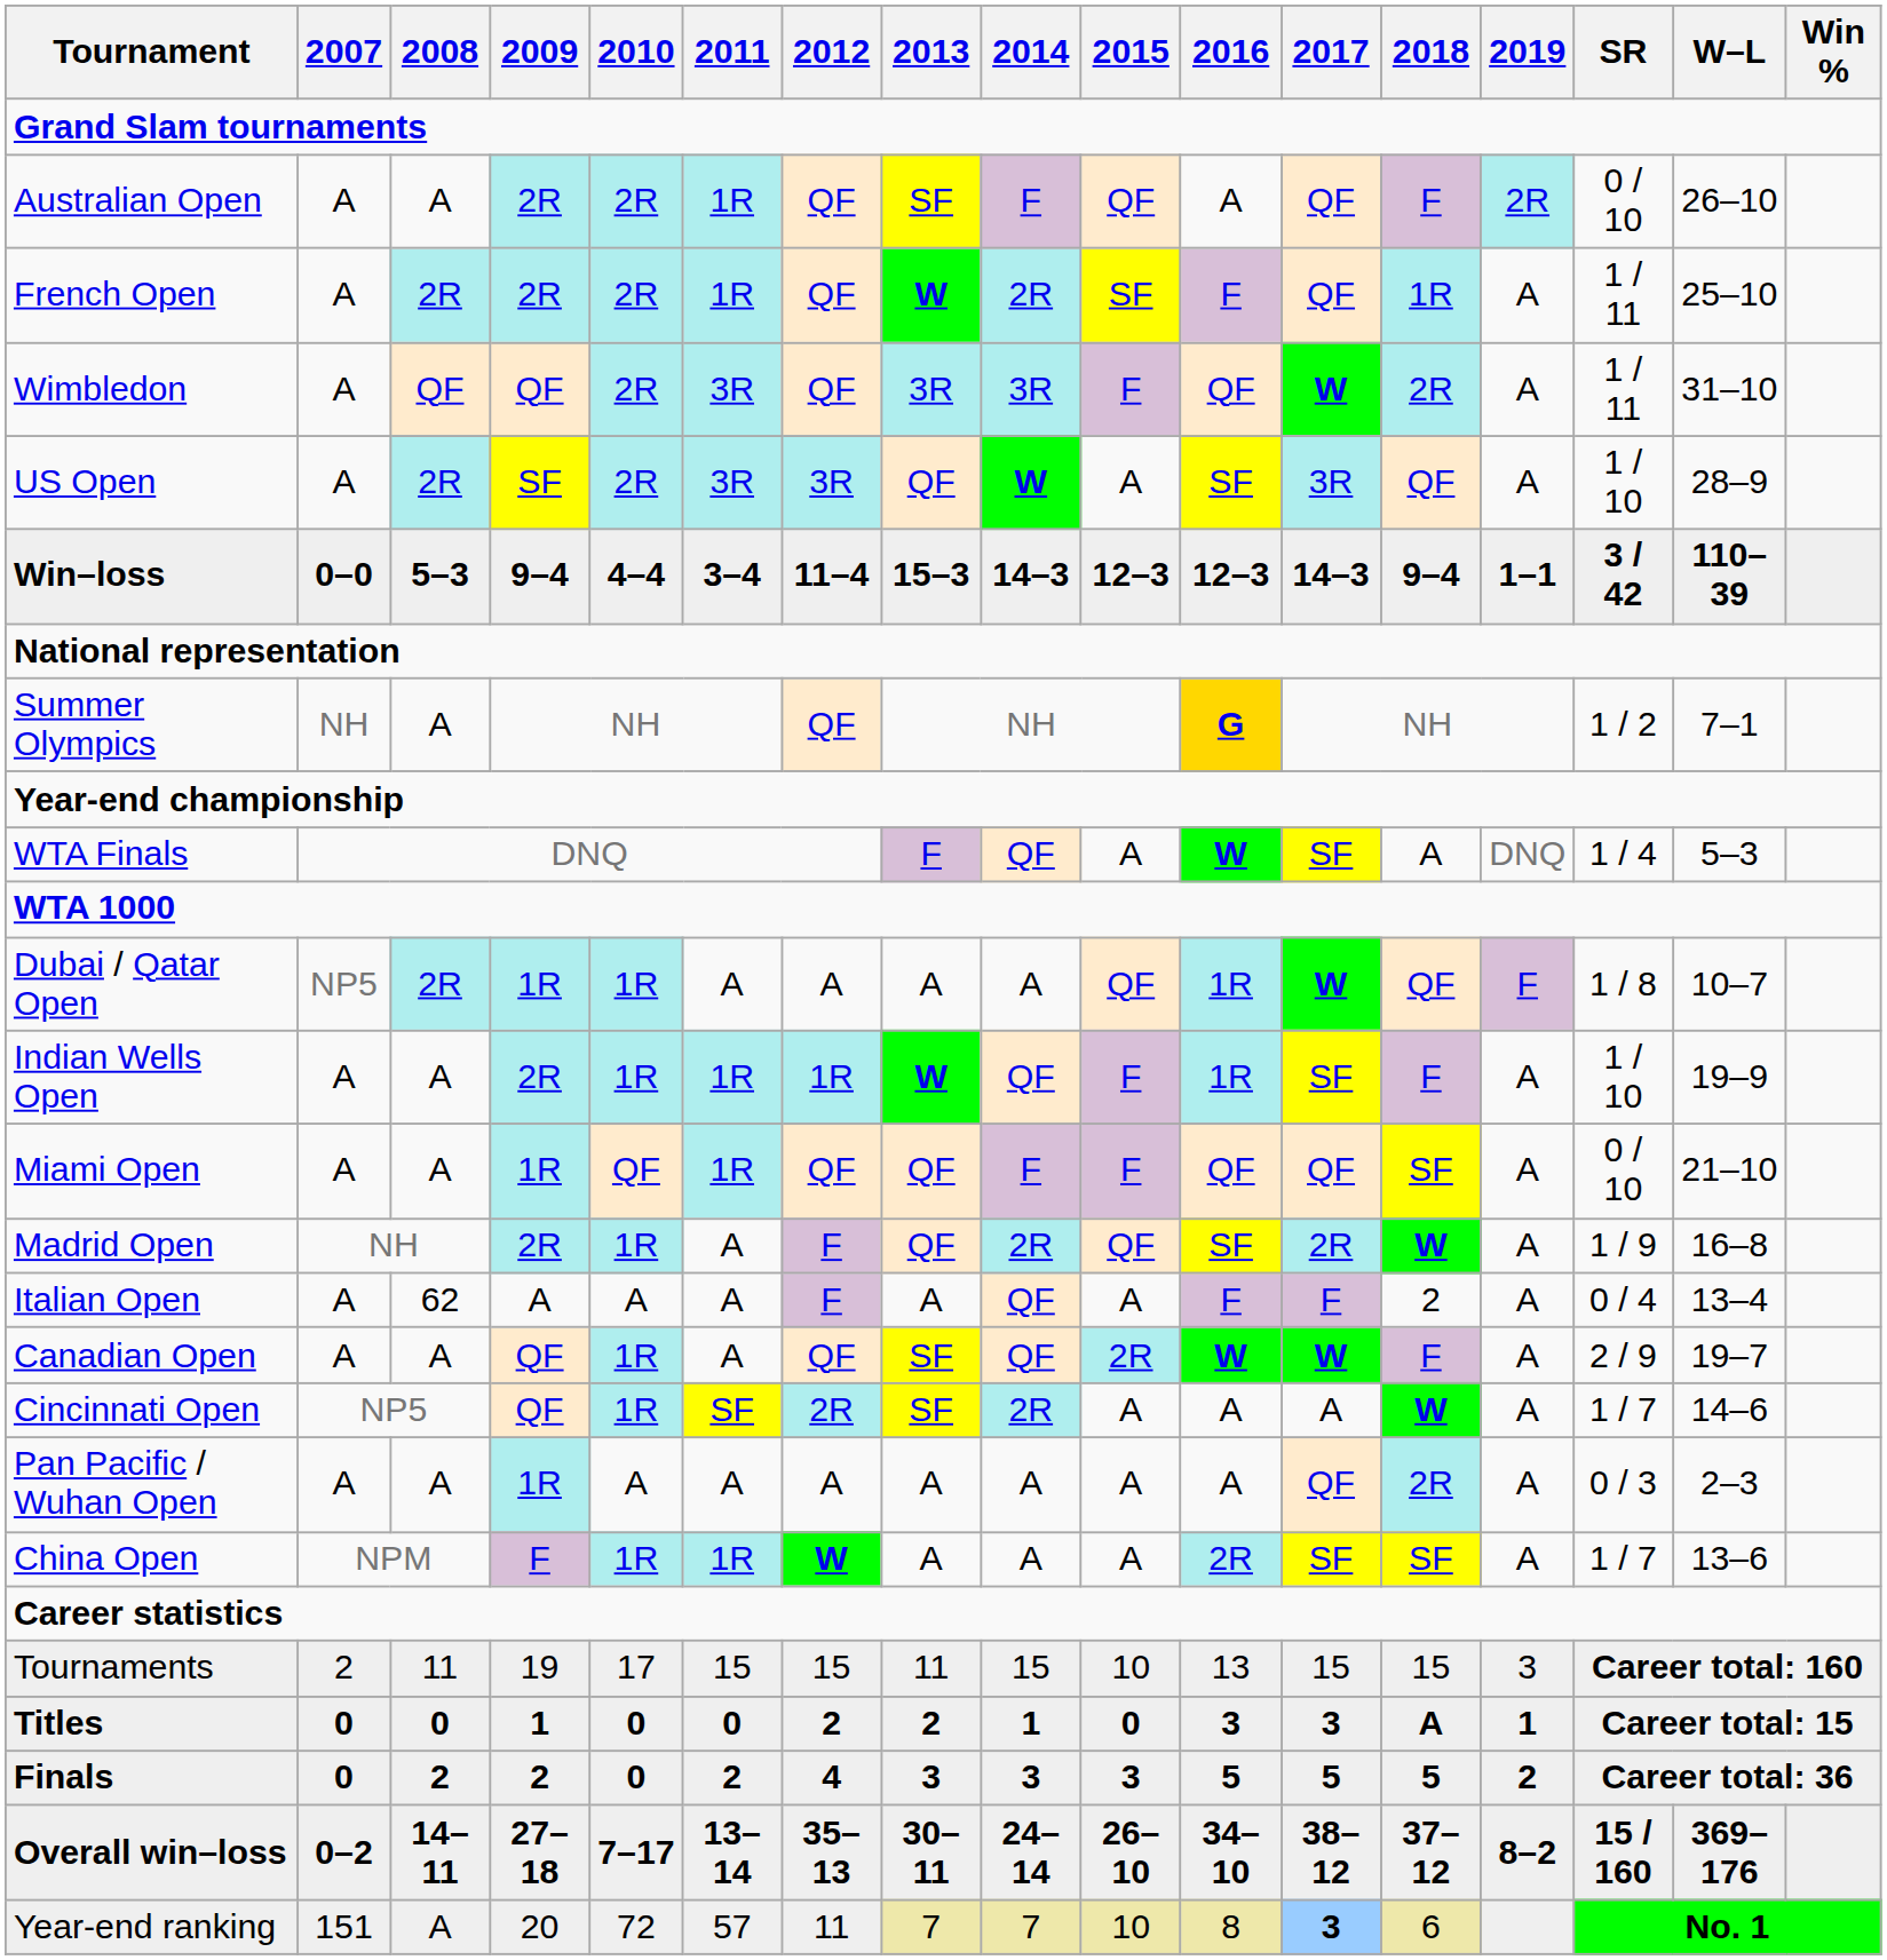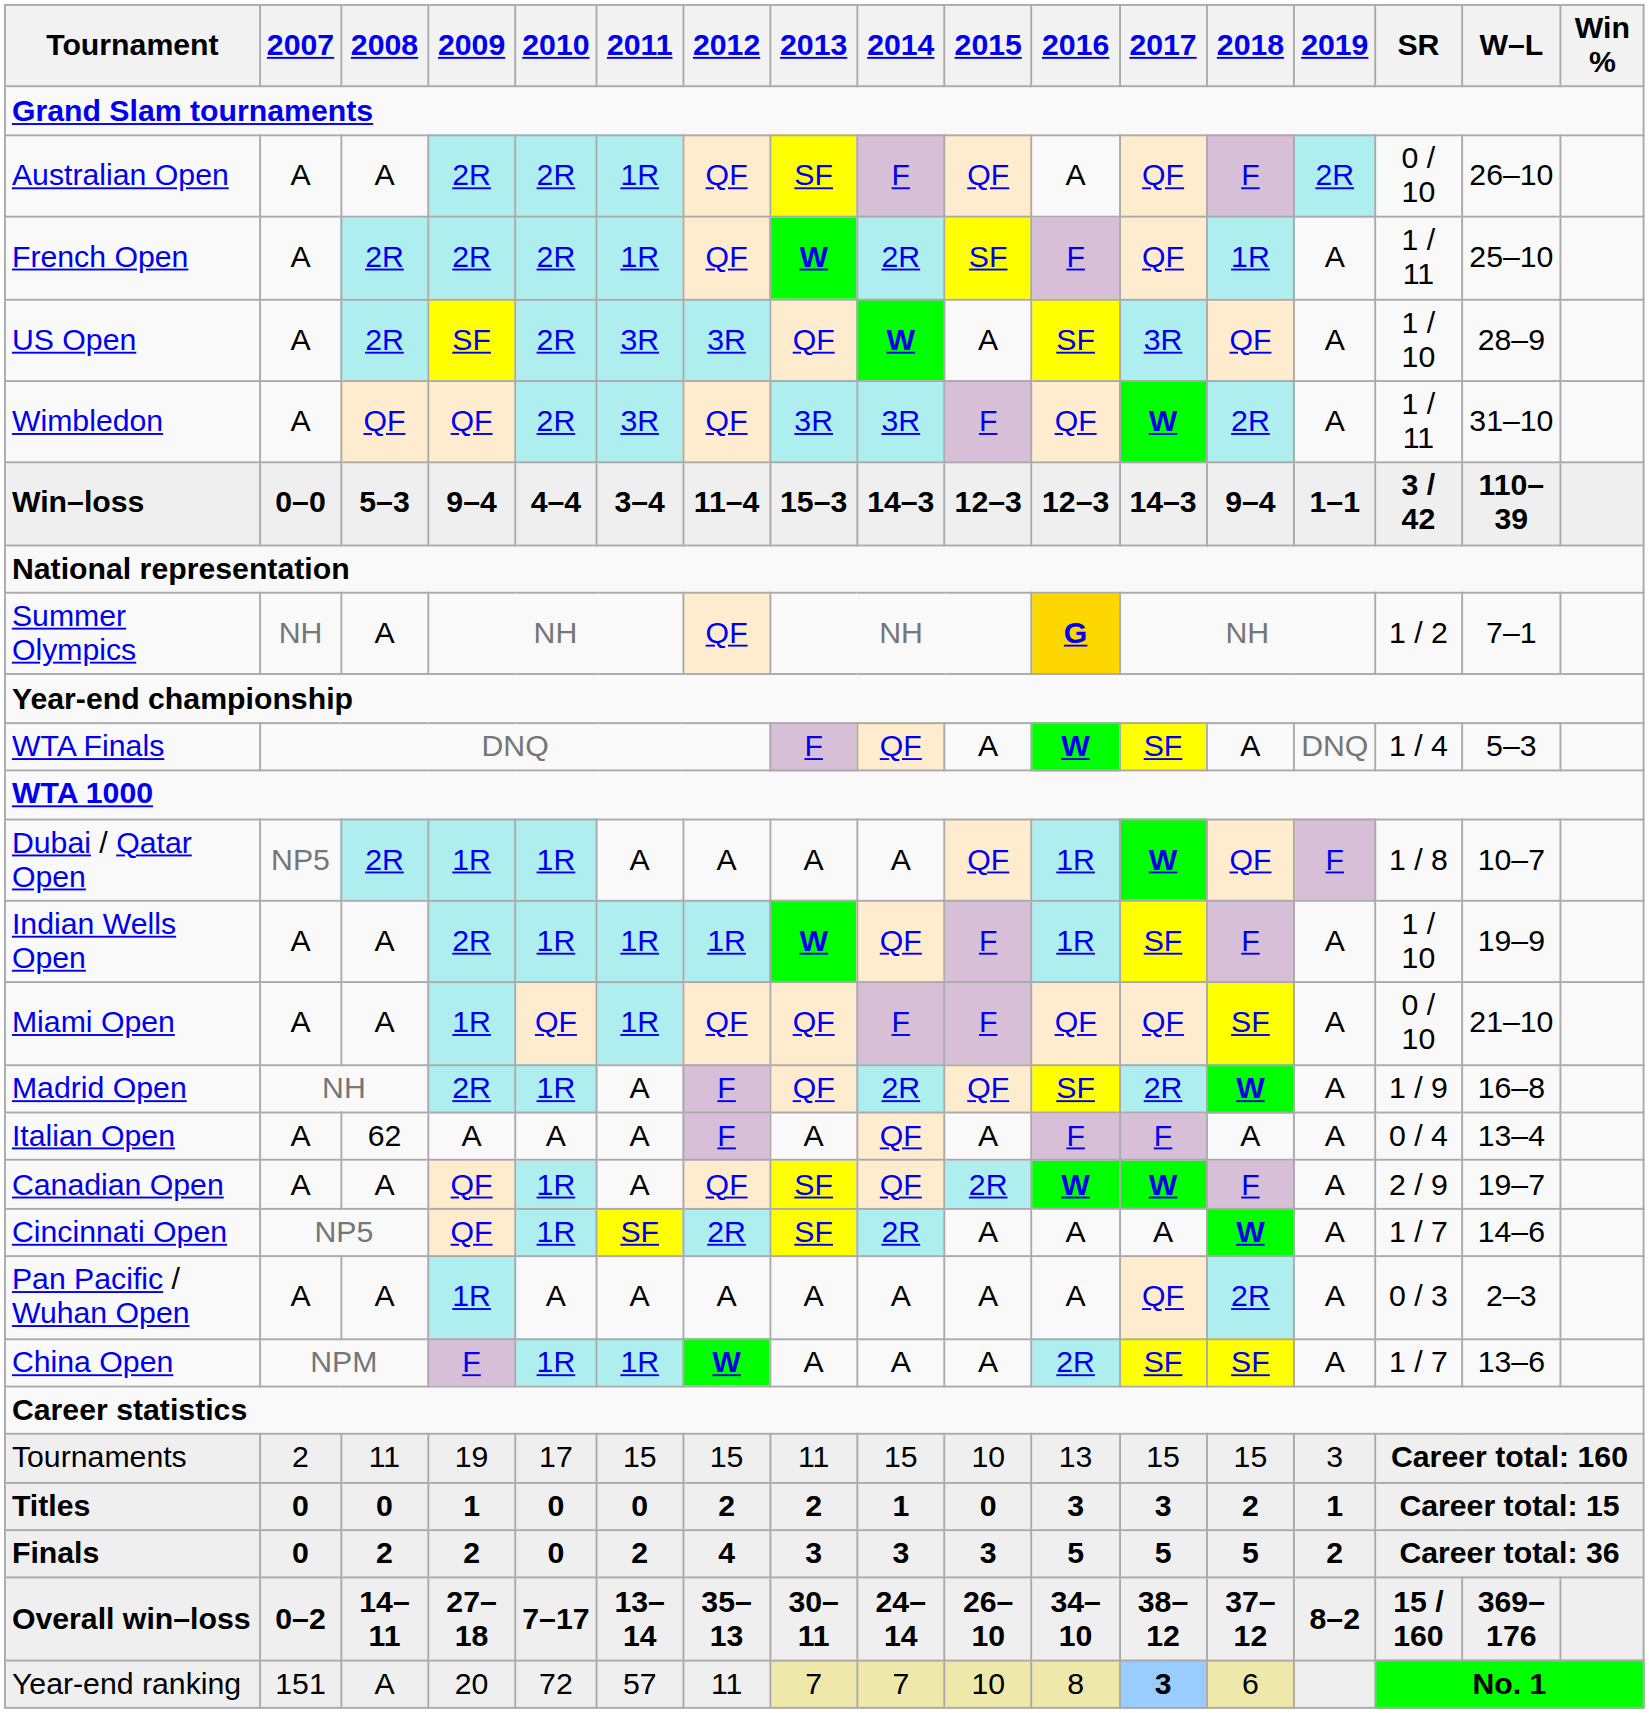rows swapped: Wimbledon <-> US Open
Italian Open | 2018: 2 -> A
Titles | 2018: A -> 2
